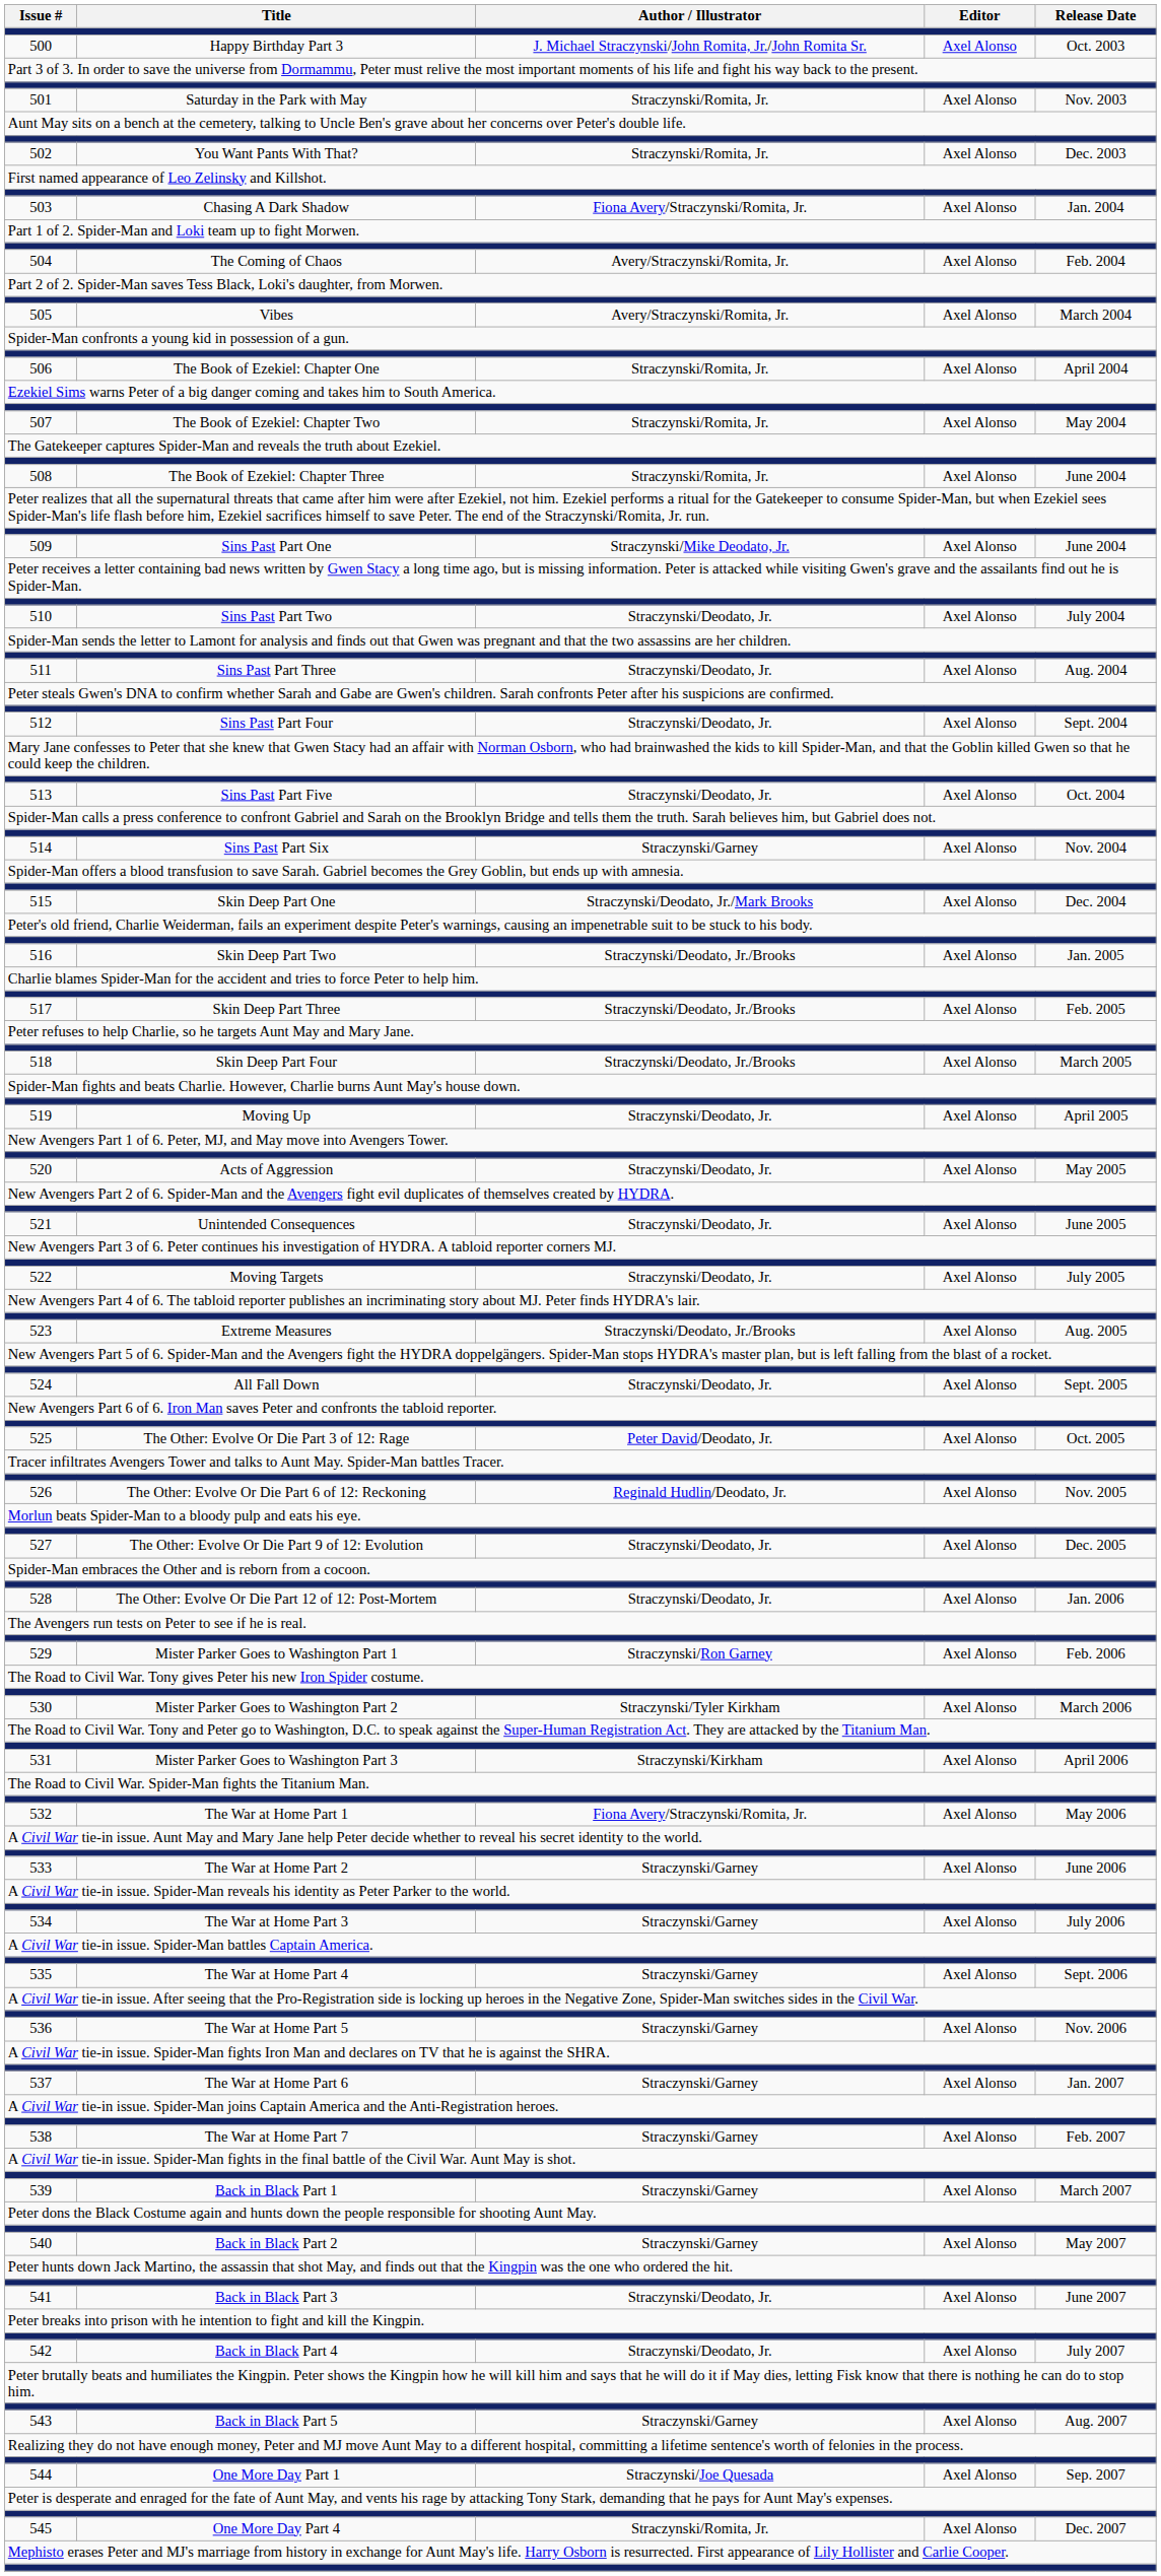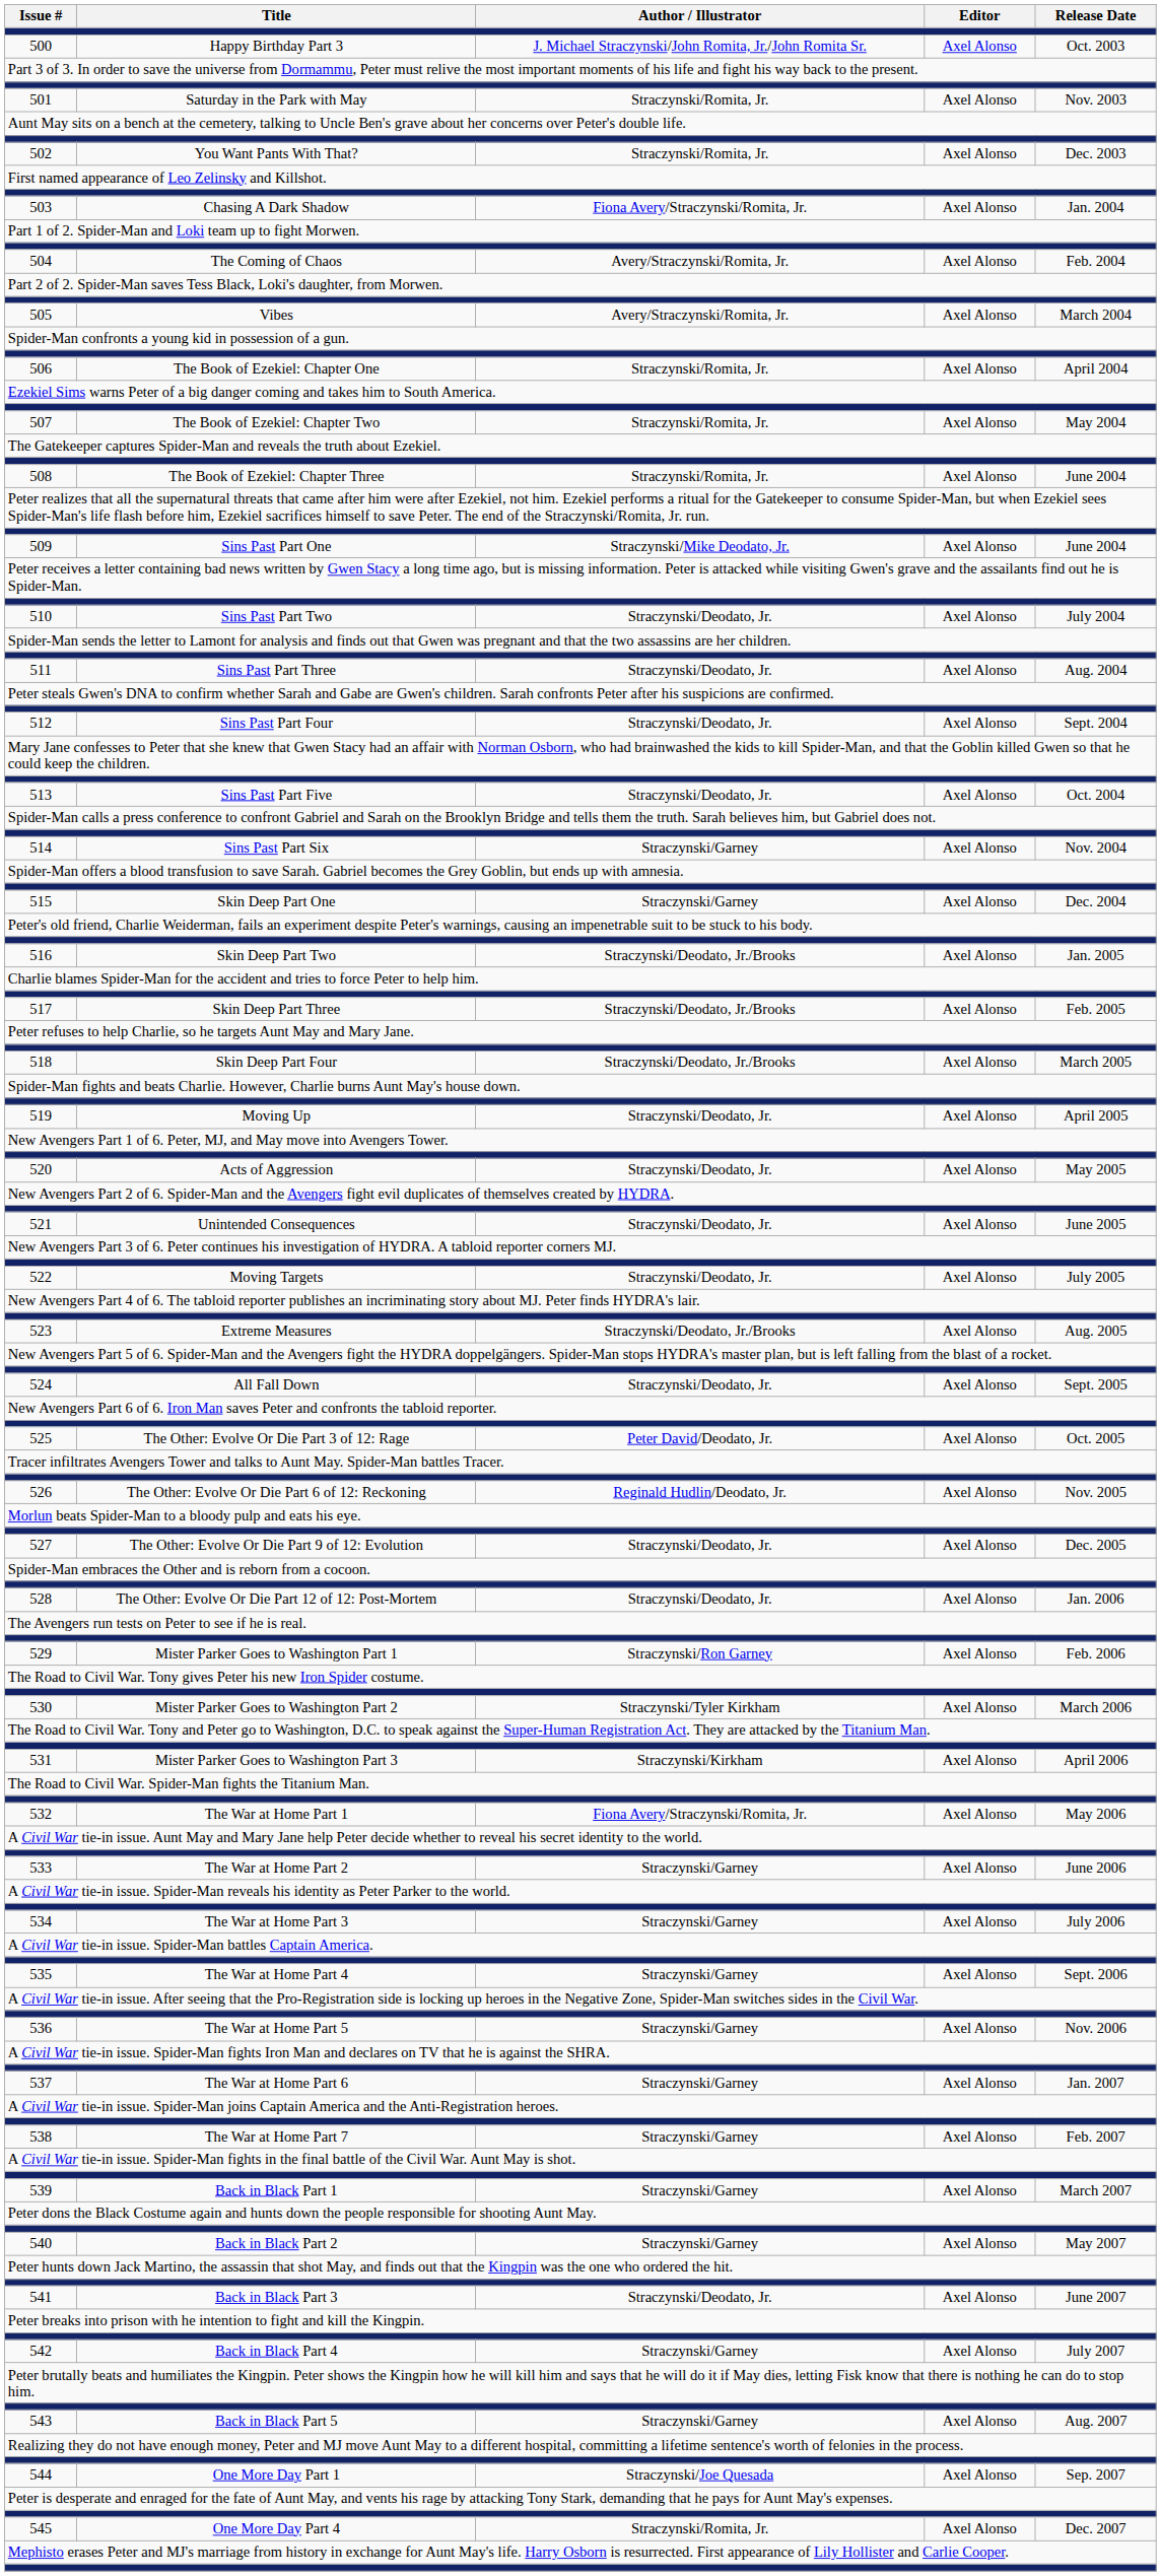515 | Author / Illustrator: Straczynski/Deodato, Jr./Mark Brooks -> Straczynski/Garney
542 | Author / Illustrator: Straczynski/Deodato, Jr. -> Straczynski/Garney
